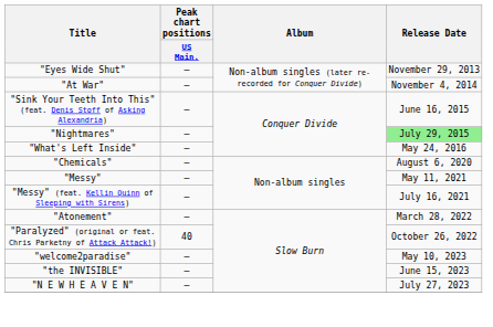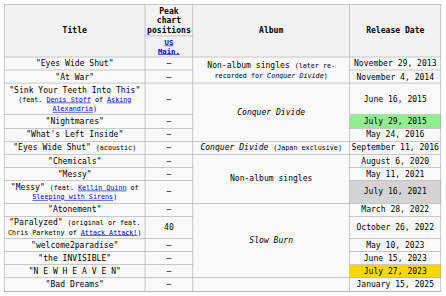+ row: "Eyes Wide Shut" (acoustic) | — | Conquer Divide (Japan exclusive) | September 11, 2016
"Messy" (feat. Kellin Quinn of Sleeping with Sirens) | Release Date: no background -> lightgrey background
"N E W H E A V E N" | Release Date: no background -> gold background
+ row: "Bad Dreams" | — | January 15, 2025
